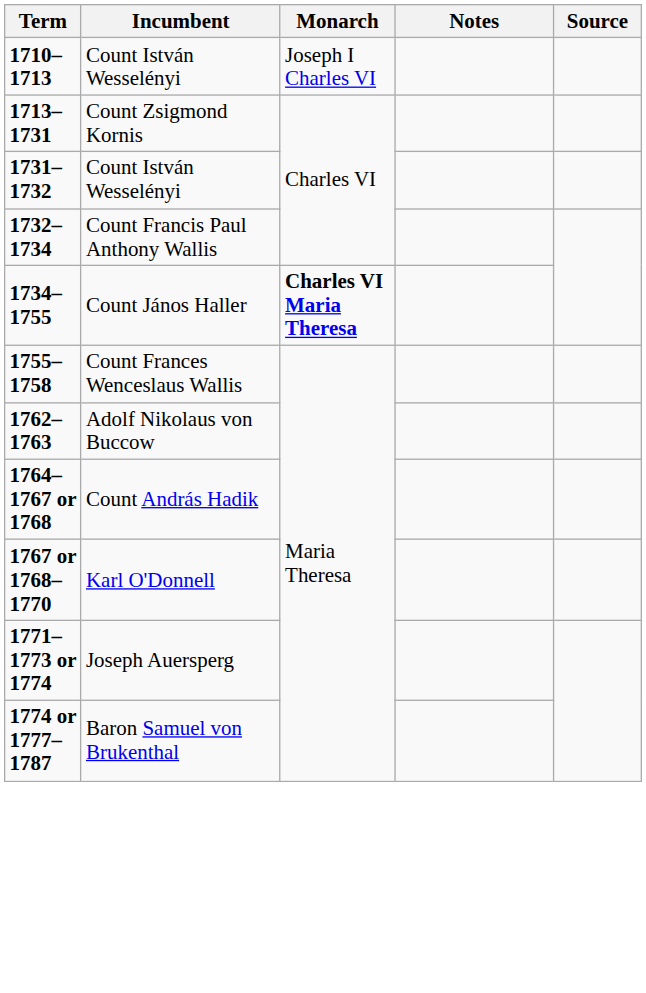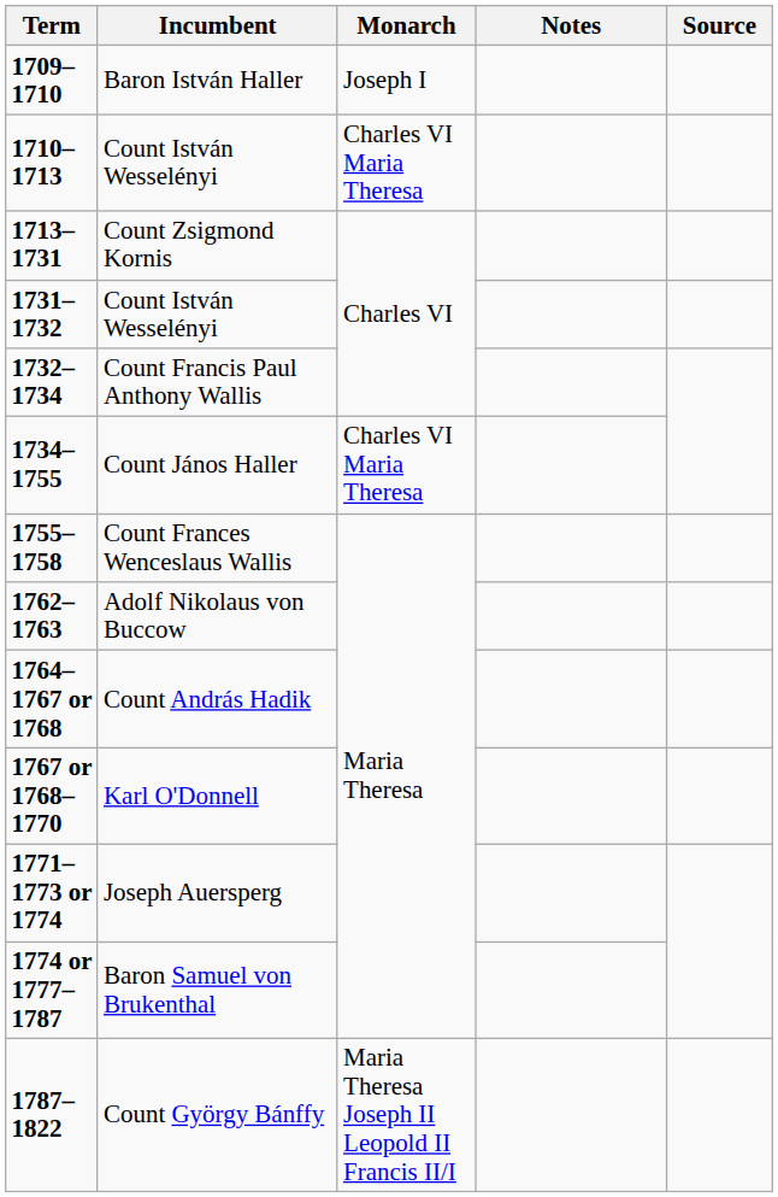+ row: 1709–1710 | Baron István Haller | Joseph I
1710–1713 / Count István Wesselényi | Monarch: Joseph I Charles VI -> Charles VI Maria Theresa
Count János Haller | Monarch: bold -> normal
+ row: 1787–1822 | Count György Bánffy | Maria Theresa Joseph II Leopold II Francis II/I
